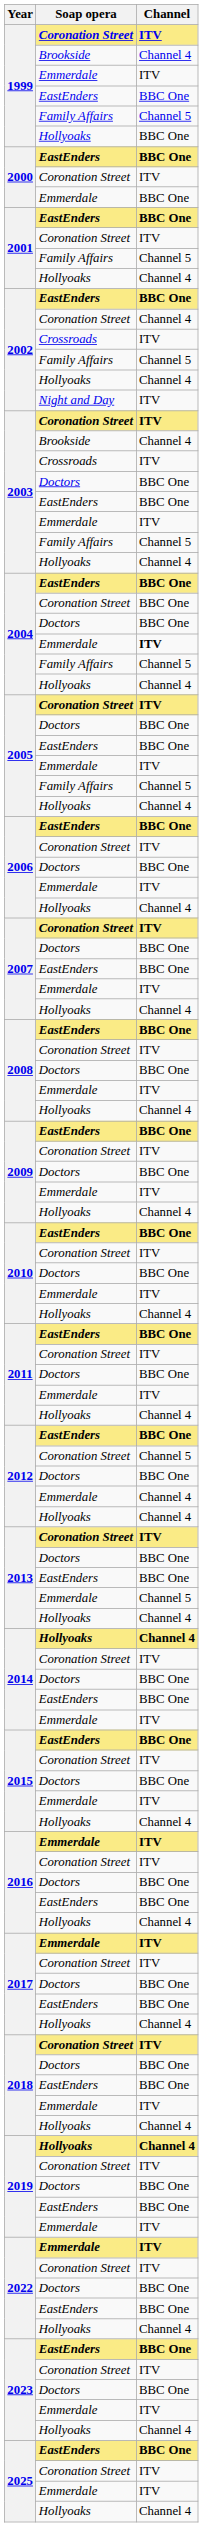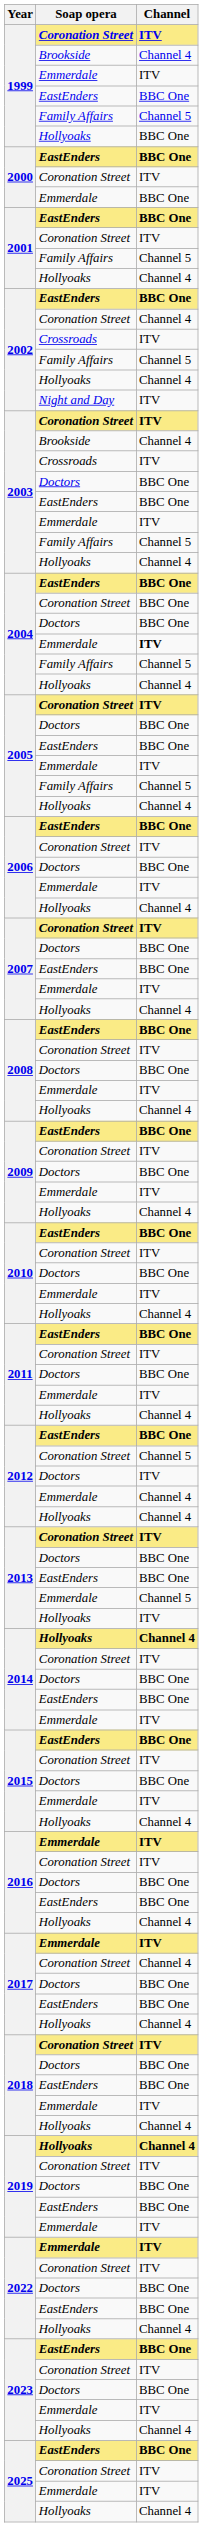2012 / Doctors | Channel: BBC One -> ITV
2013 / Hollyoaks | Channel: Channel 4 -> ITV
2017 / Coronation Street | Channel: ITV -> Channel 4
